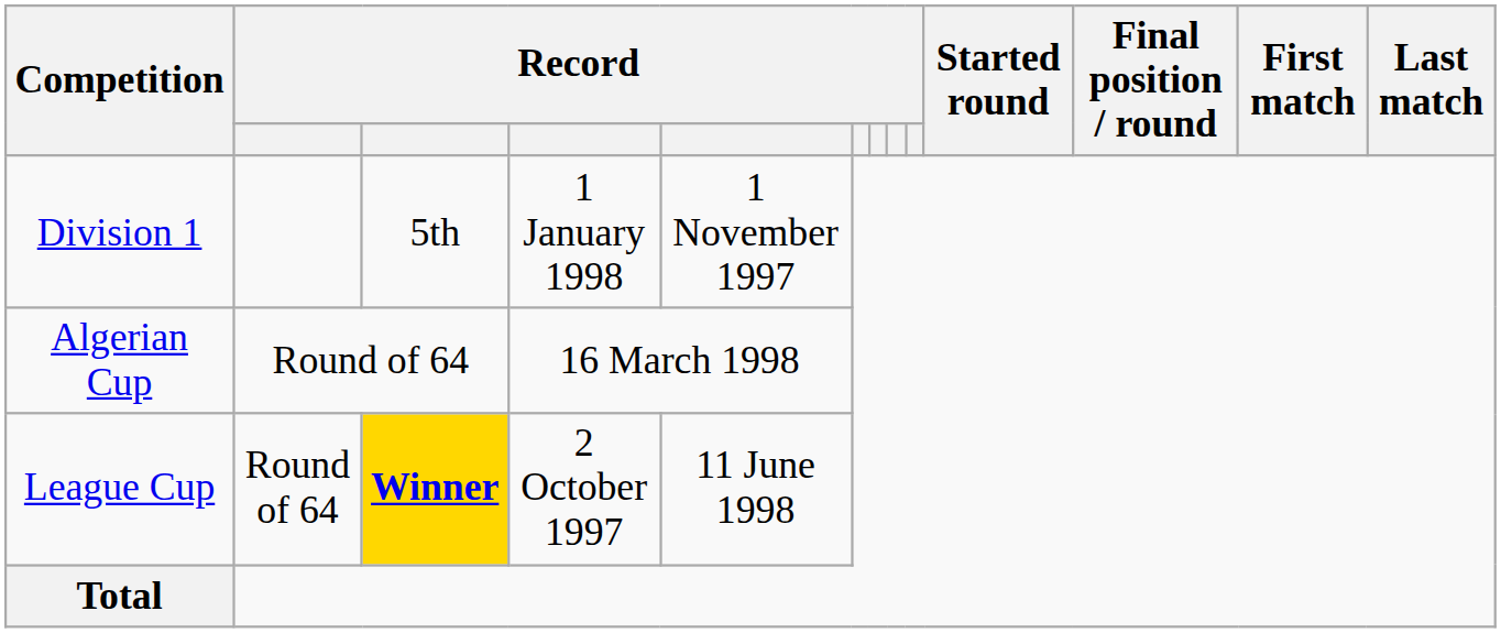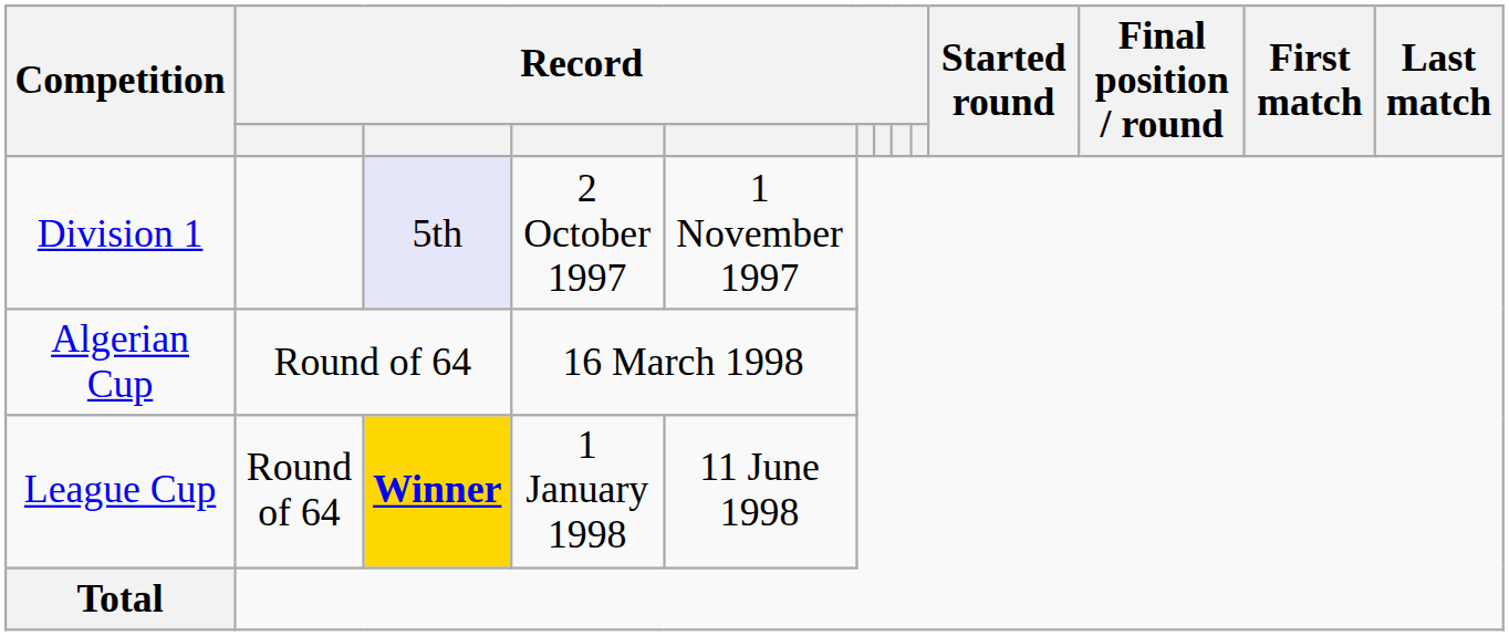Division 1 | column 3: no background -> lavender background
Division 1 | column 4: 1 January 1998 -> 2 October 1997
League Cup | column 4: 2 October 1997 -> 1 January 1998
